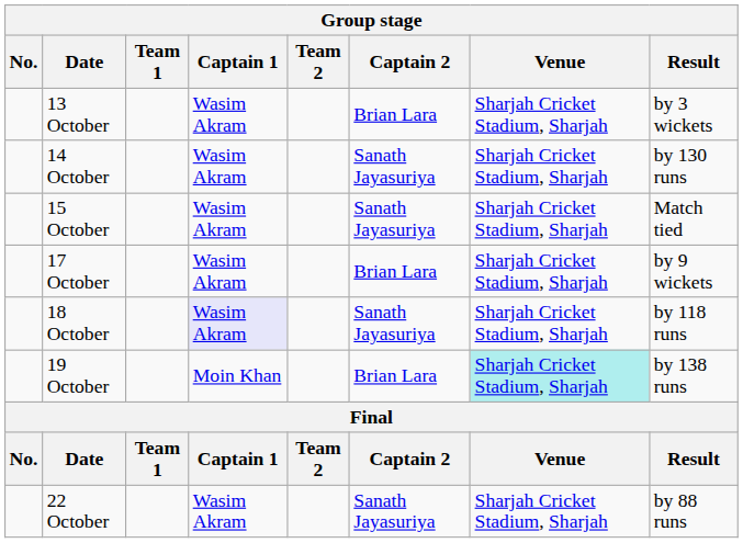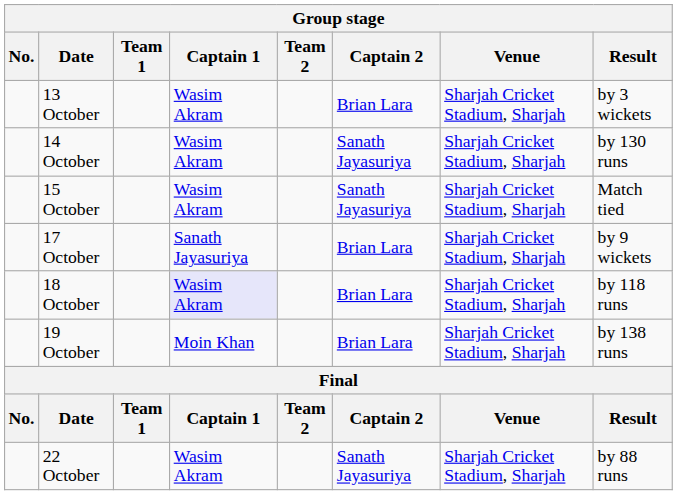17 October | Captain 1: Wasim Akram -> Sanath Jayasuriya
18 October | Captain 2: Sanath Jayasuriya -> Brian Lara
19 October | Venue: paleturquoise background -> no background
